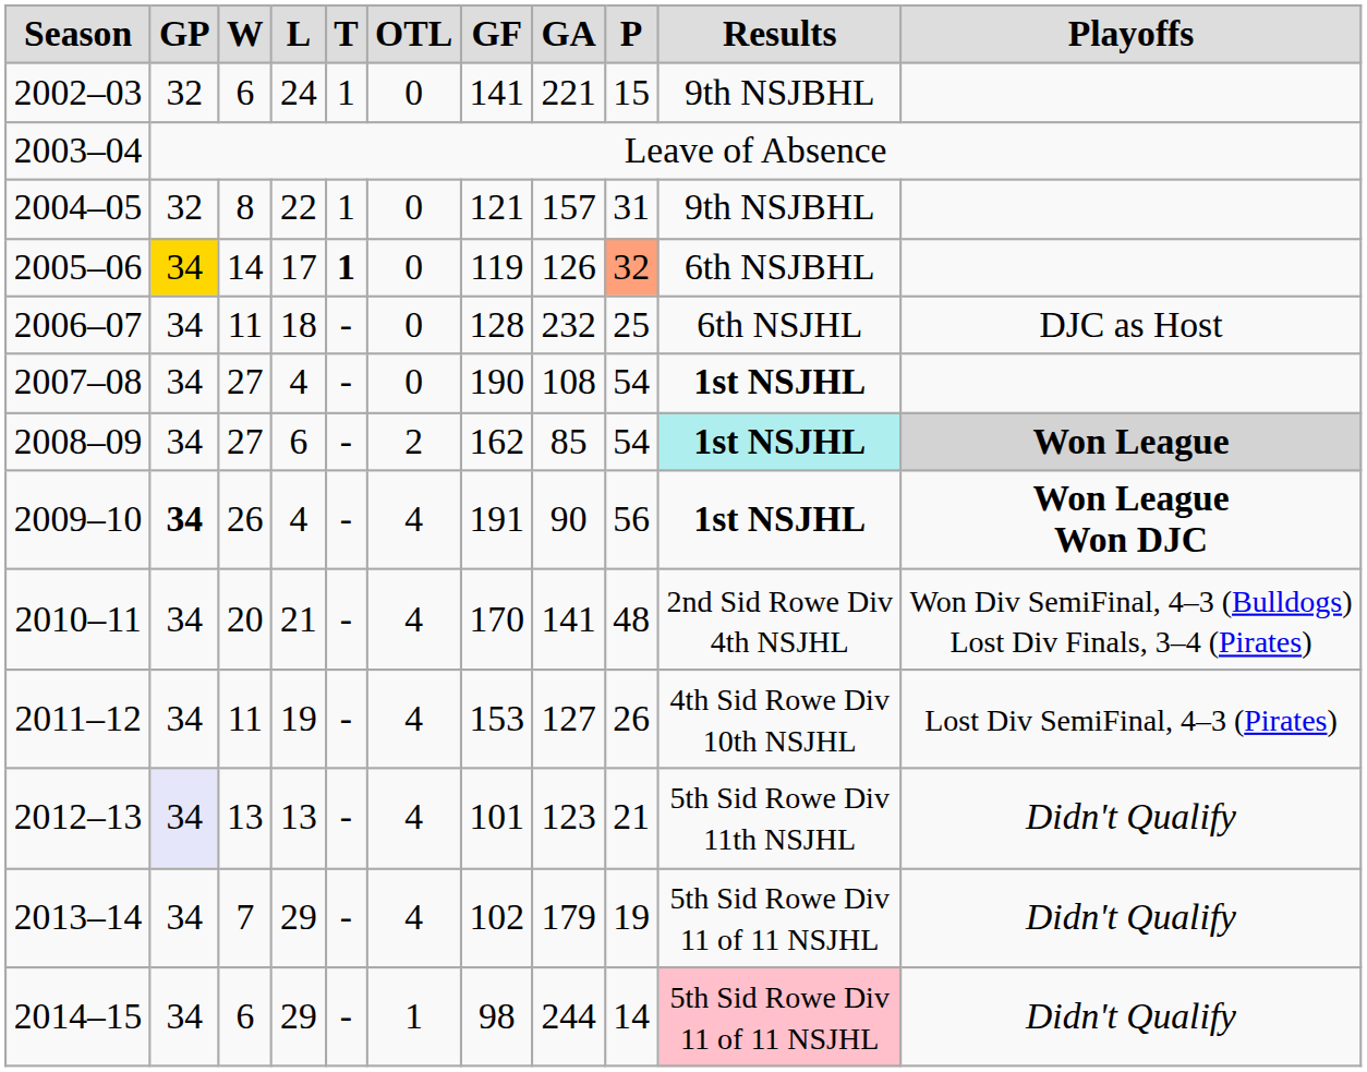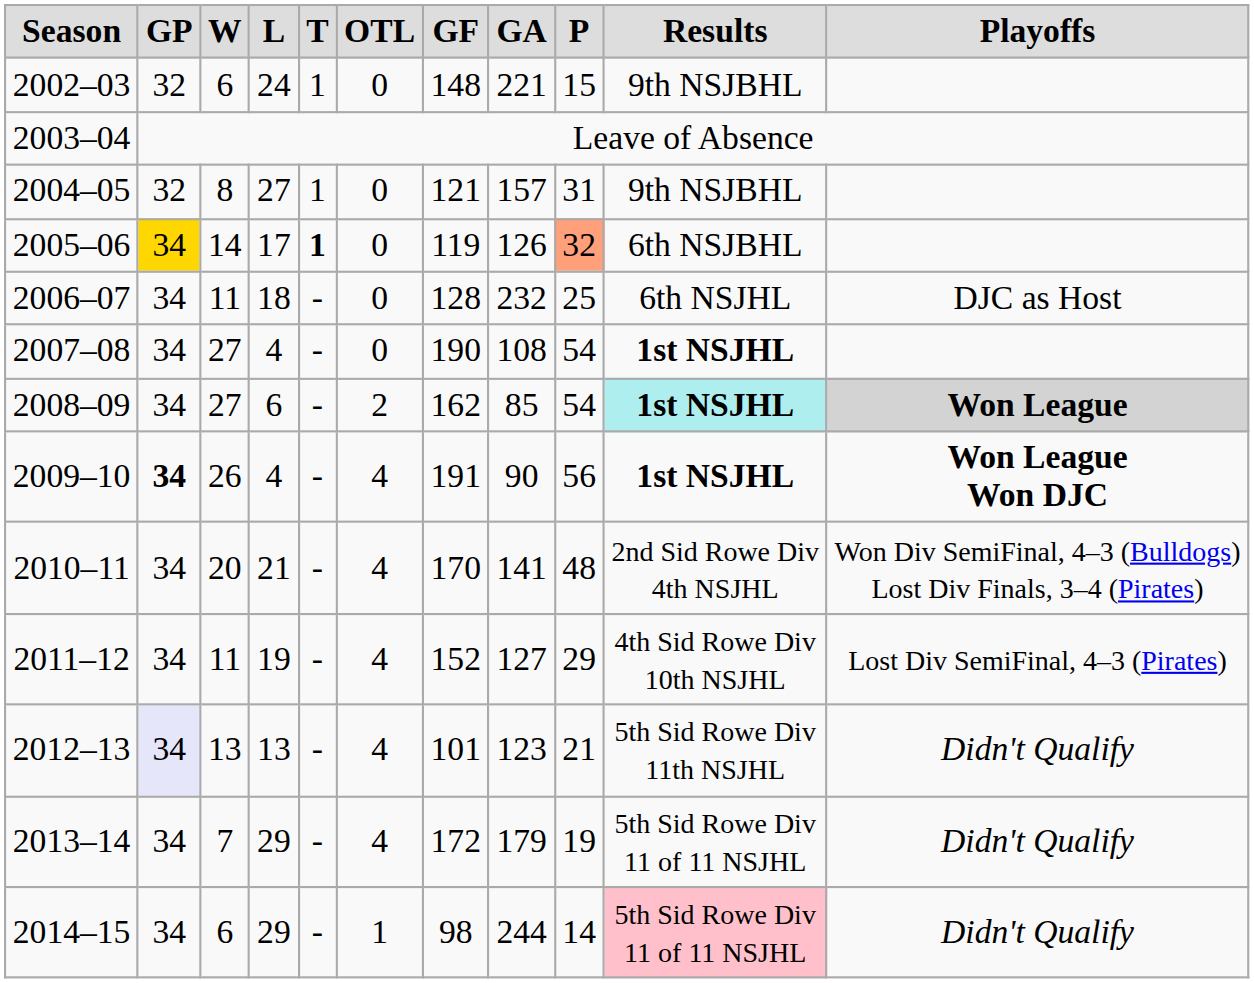2002–03 | GF: 141 -> 148
2004–05 | L: 22 -> 27
2011–12 | GF: 153 -> 152
2011–12 | P: 26 -> 29
2013–14 | GF: 102 -> 172
